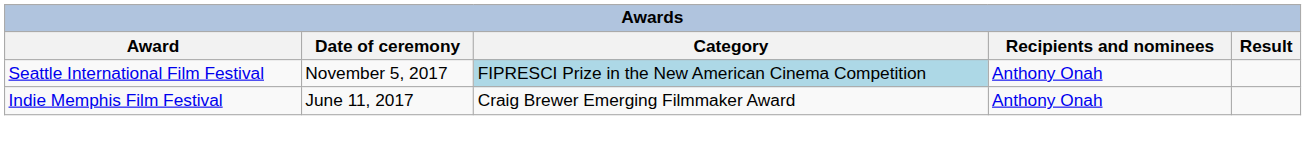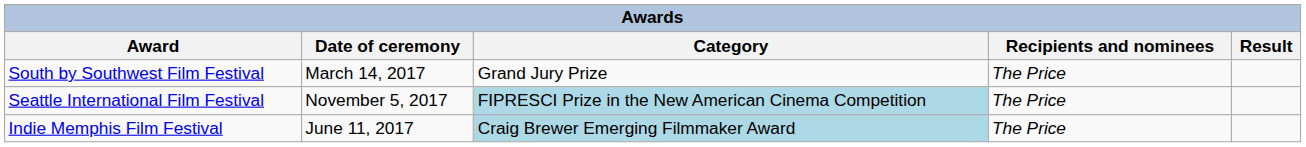+ row: South by Southwest Film Festival | March 14, 2017 | Grand Jury Prize | The Price
Seattle International Film Festival | Recipients and nominees: Anthony Onah -> The Price
Indie Memphis Film Festival | Category: no background -> lightblue background
Indie Memphis Film Festival | Recipients and nominees: Anthony Onah -> The Price
